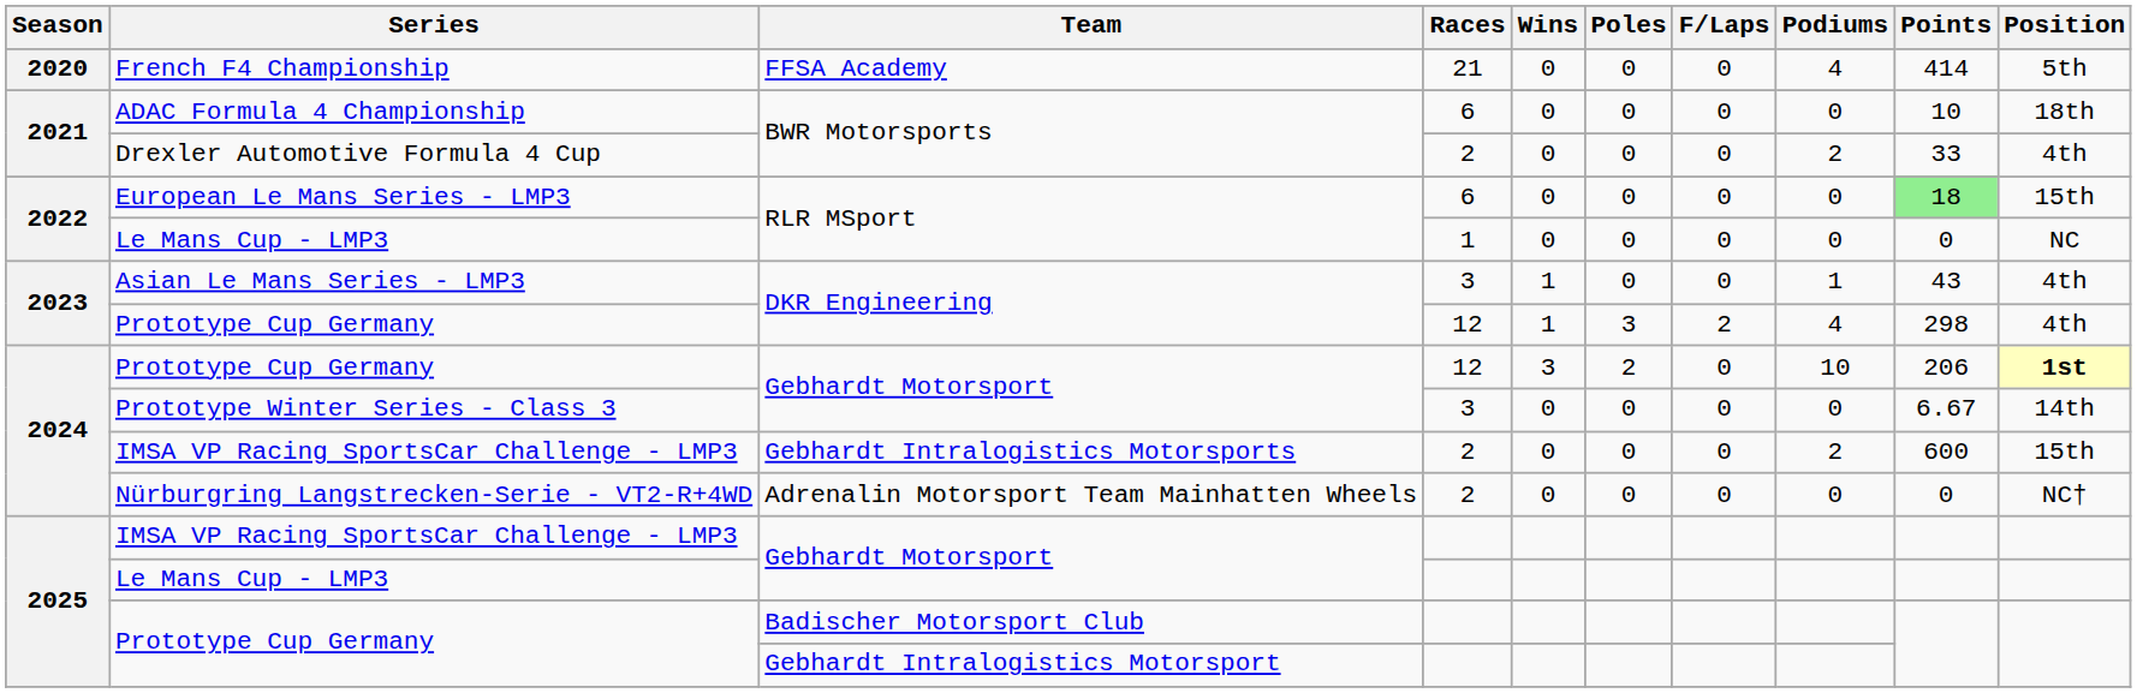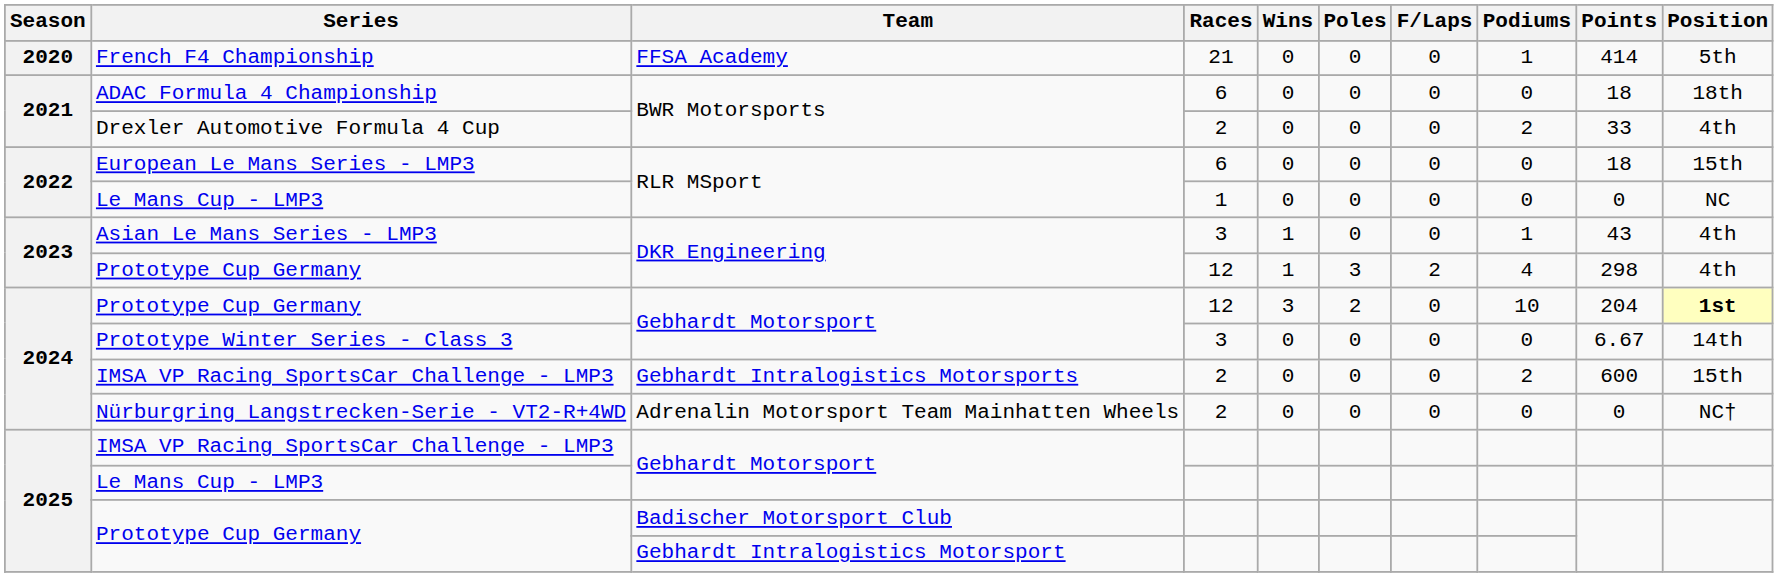French F4 Championship | Podiums: 4 -> 1
ADAC Formula 4 Championship | Points: 10 -> 18
European Le Mans Series - LMP3 | Points: lightgreen background -> no background
Prototype Cup Germany / Gebhardt Motorsport | Points: 206 -> 204
